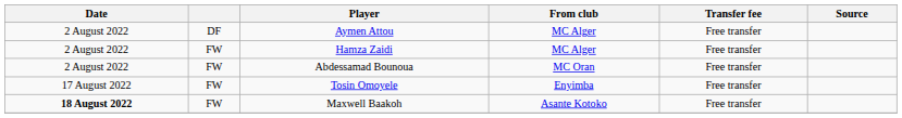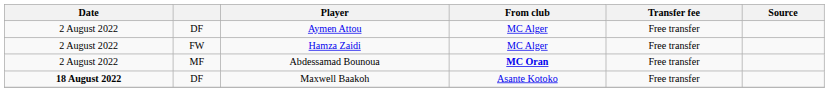Abdessamad Bounoua | column 2: FW -> MF
Abdessamad Bounoua | From club: normal -> bold
- row: 17 August 2022 | FW | Tosin Omoyele | Enyimba | Free transfer
Maxwell Baakoh | column 2: FW -> DF
